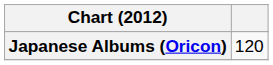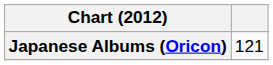Japanese Albums (Oricon) | column 2: 120 -> 121
